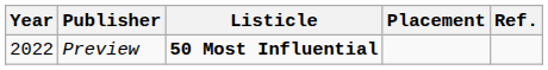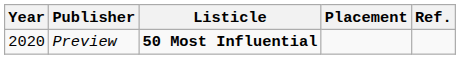Preview | Year: 2022 -> 2020
